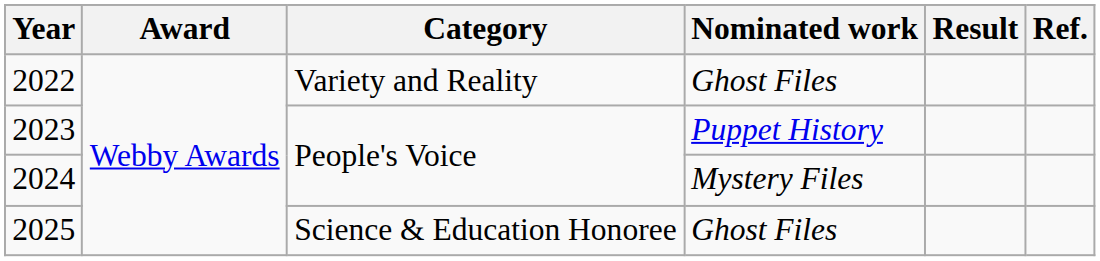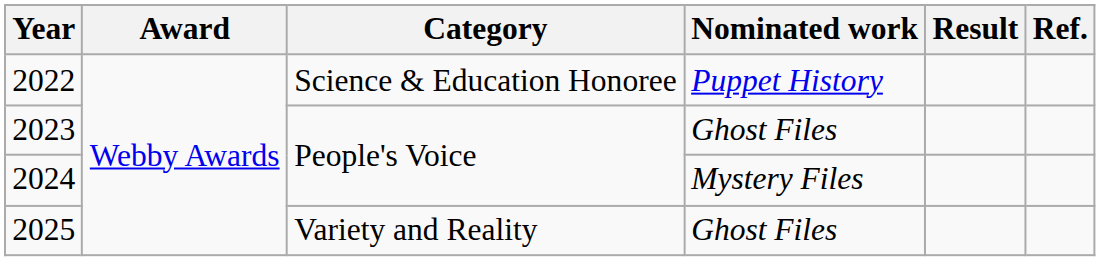2022 | Category: Variety and Reality -> Science & Education Honoree
2022 | Nominated work: Ghost Files -> Puppet History
2023 | Nominated work: Puppet History -> Ghost Files
2025 | Category: Science & Education Honoree -> Variety and Reality
